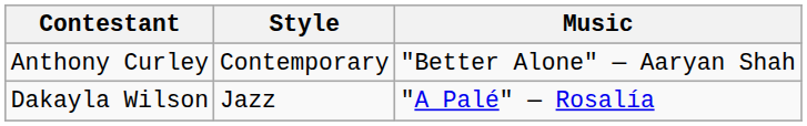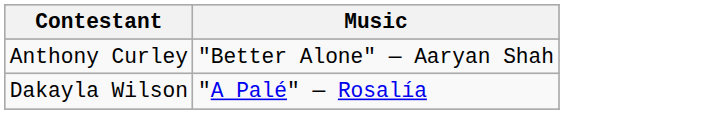- column: Style | Contemporary | Jazz
